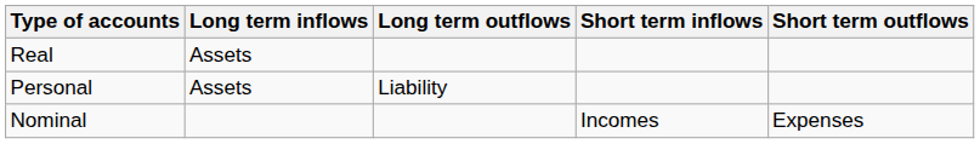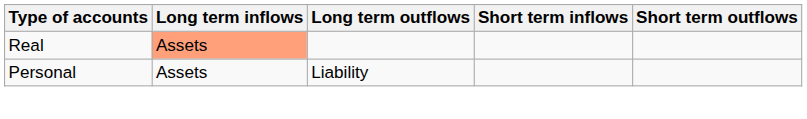Real | Long term inflows: no background -> lightsalmon background
- row: Nominal | Incomes | Expenses
